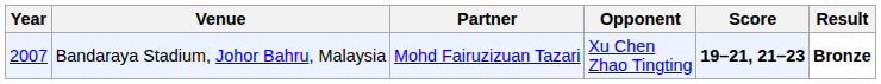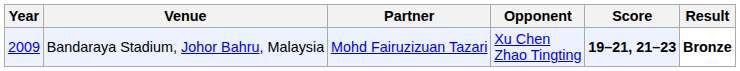Bandaraya Stadium, Johor Bahru, Malaysia | Year: 2007 -> 2009
